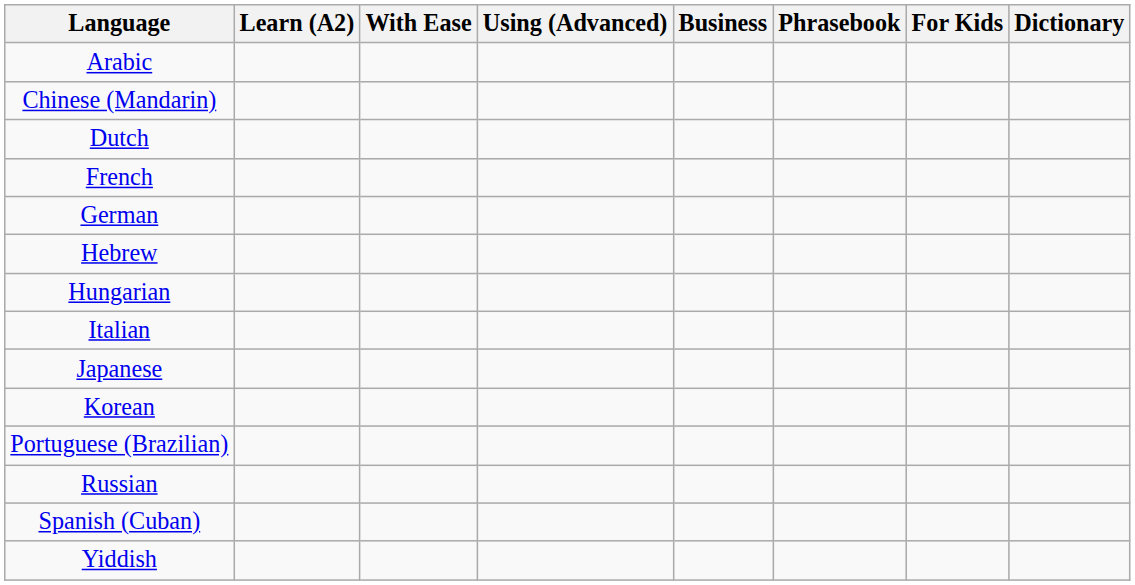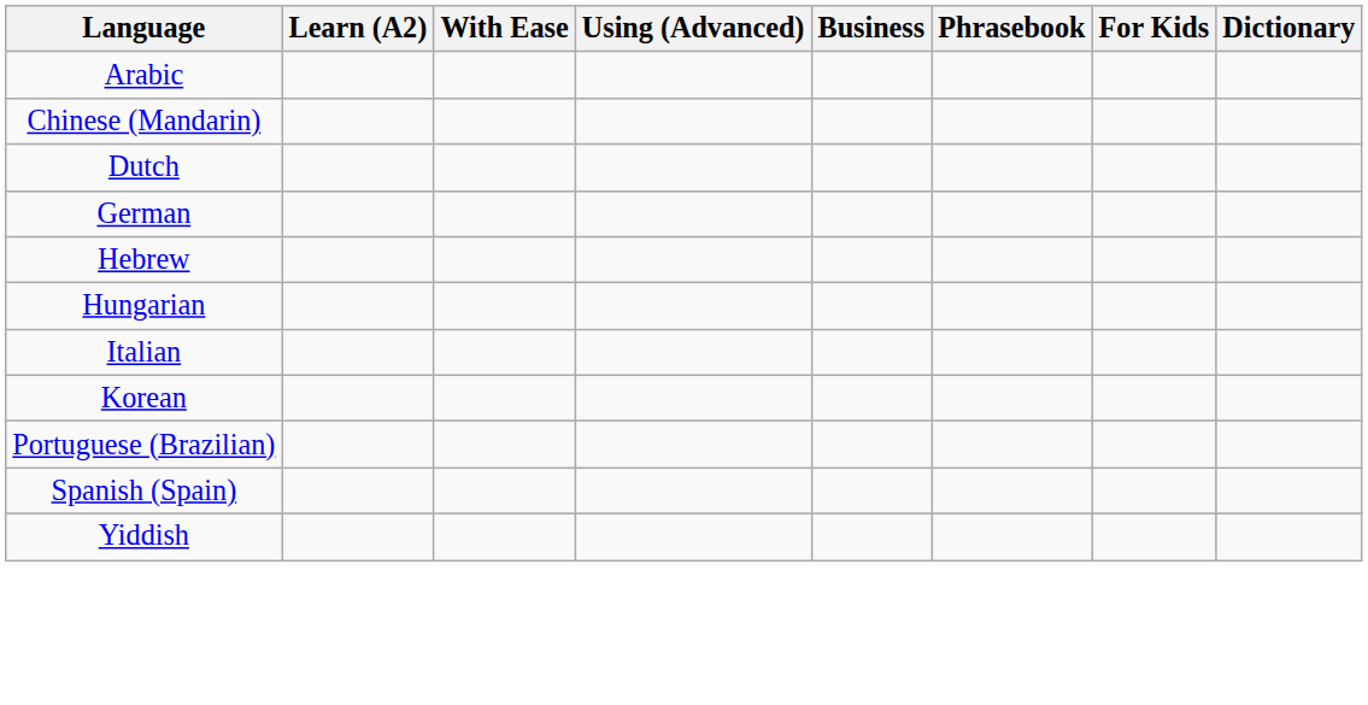- row: French
- row: Japanese
- row: Russian
- row: Spanish (Cuban)
+ row: Spanish (Spain)
